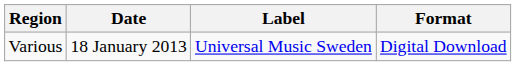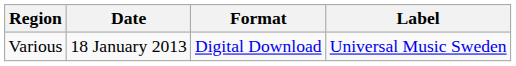columns swapped: Label <-> Format
